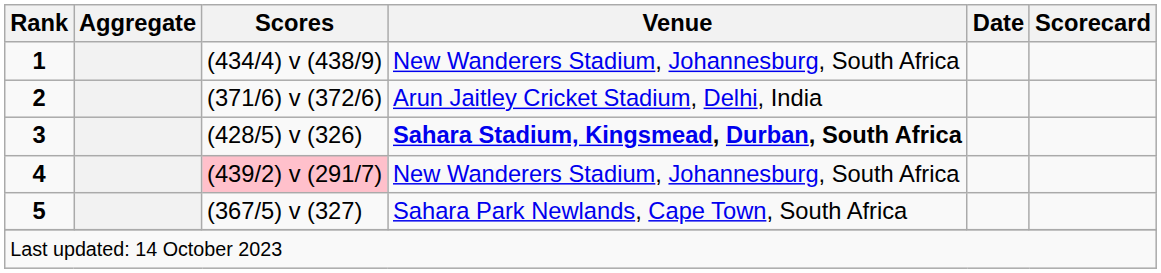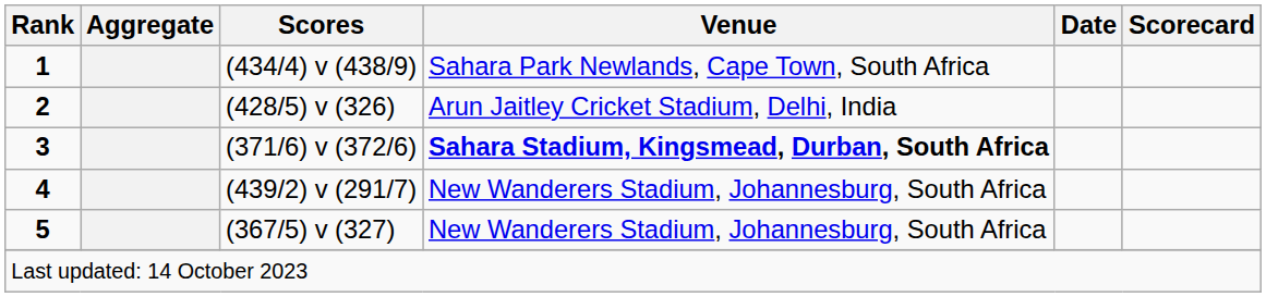1 | Venue: New Wanderers Stadium, Johannesburg, South Africa -> Sahara Park Newlands, Cape Town, South Africa
2 | Scores: (371/6) v (372/6) -> (428/5) v (326)
3 | Scores: (428/5) v (326) -> (371/6) v (372/6)
4 | Scores: pink background -> no background
5 | Venue: Sahara Park Newlands, Cape Town, South Africa -> New Wanderers Stadium, Johannesburg, South Africa
